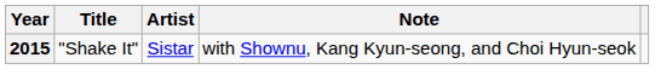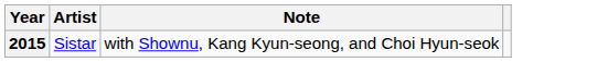- column: Title | "Shake It"
